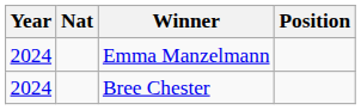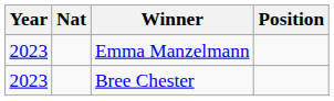Emma Manzelmann | Year: 2024 -> 2023
Bree Chester | Year: 2024 -> 2023
